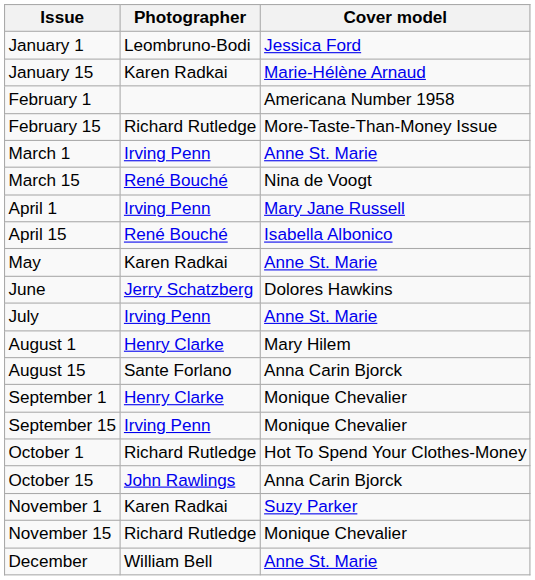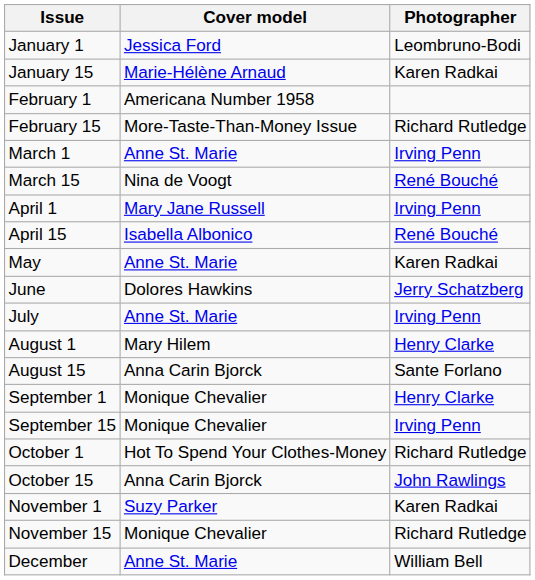columns swapped: Cover model <-> Photographer
